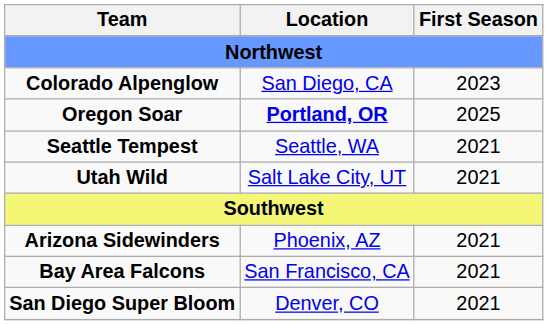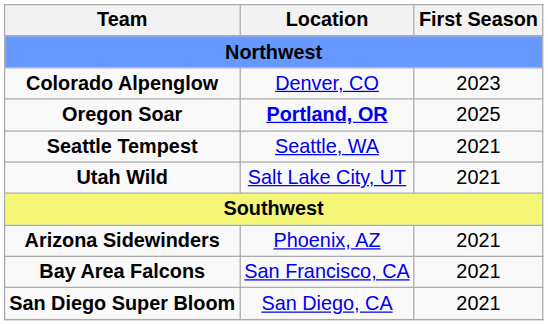Colorado Alpenglow | Location: San Diego, CA -> Denver, CO
San Diego Super Bloom | Location: Denver, CO -> San Diego, CA
